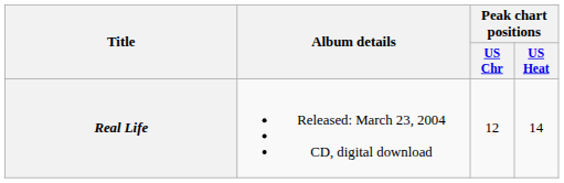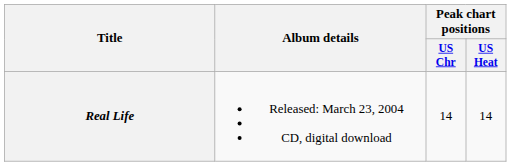Real Life | Peak chart positions / US Chr: 12 -> 14
